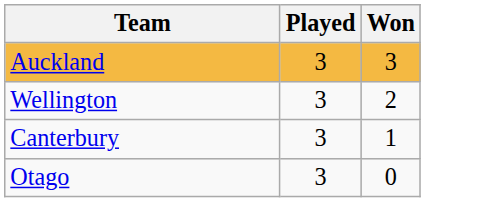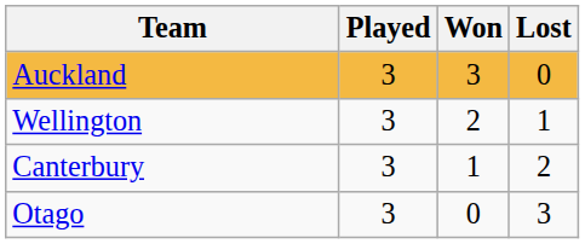+ column: Lost | 0 | 1 | 2 | 3
